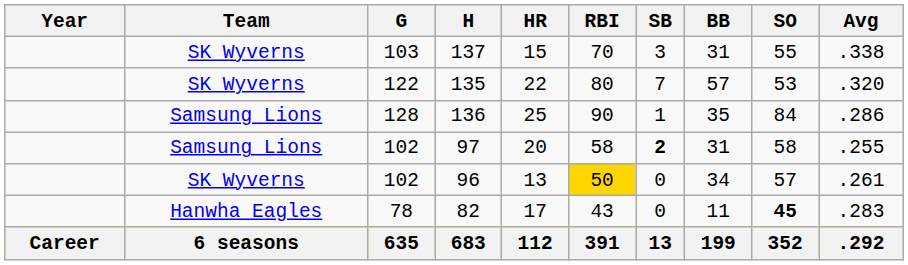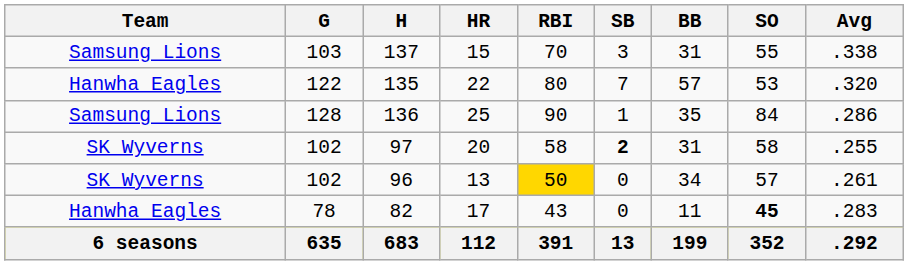- column: Year | Career
137 | Team: SK Wyverns -> Samsung Lions
135 | Team: SK Wyverns -> Hanwha Eagles
97 | Team: Samsung Lions -> SK Wyverns
